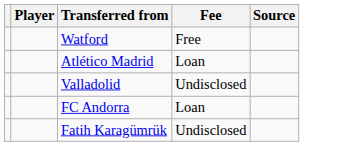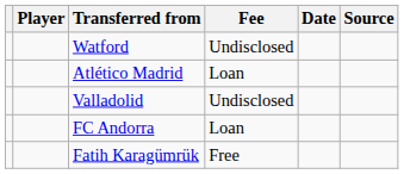+ column: Date
Watford | Fee: Free -> Undisclosed
Fatih Karagümrük | Fee: Undisclosed -> Free
